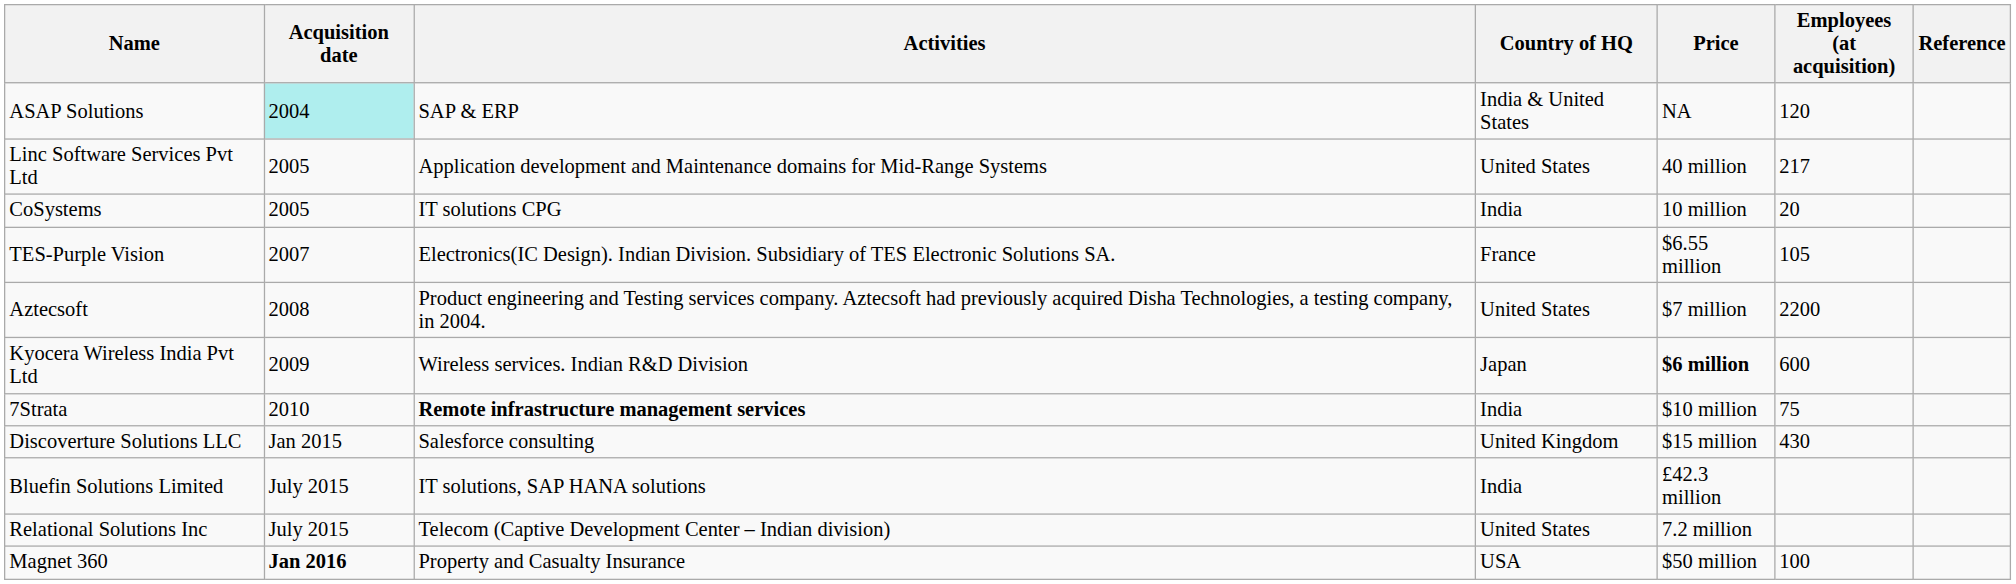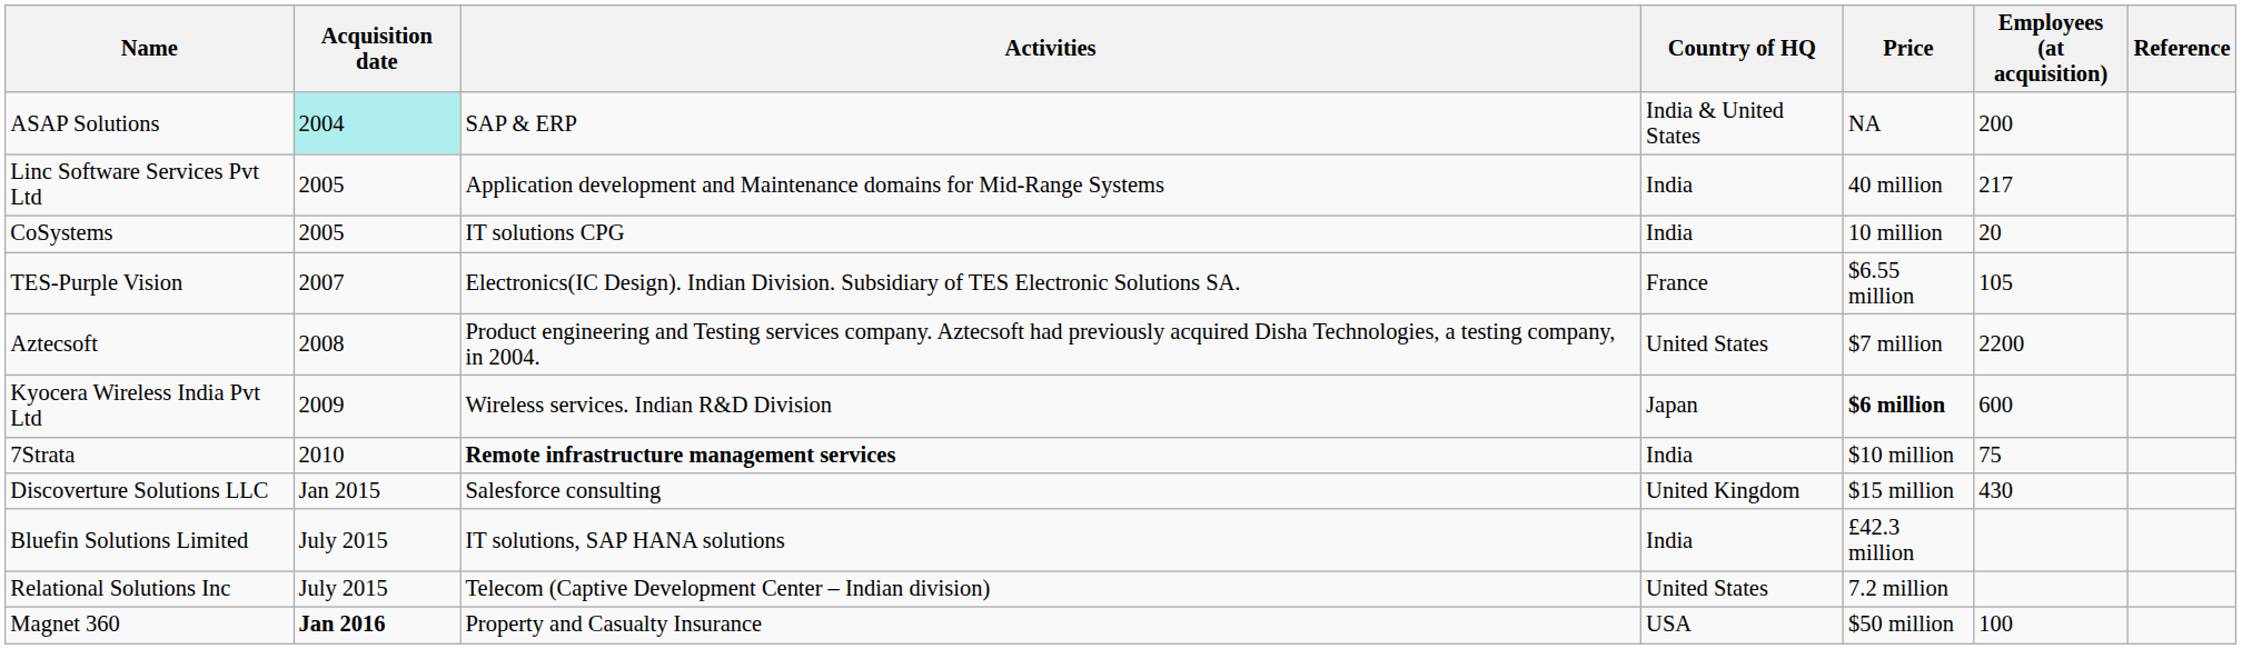ASAP Solutions | Employees (at acquisition): 120 -> 200
Linc Software Services Pvt Ltd | Country of HQ: United States -> India
